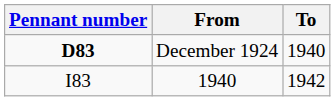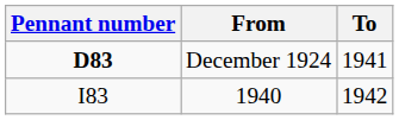December 1924 | To: 1940 -> 1941
